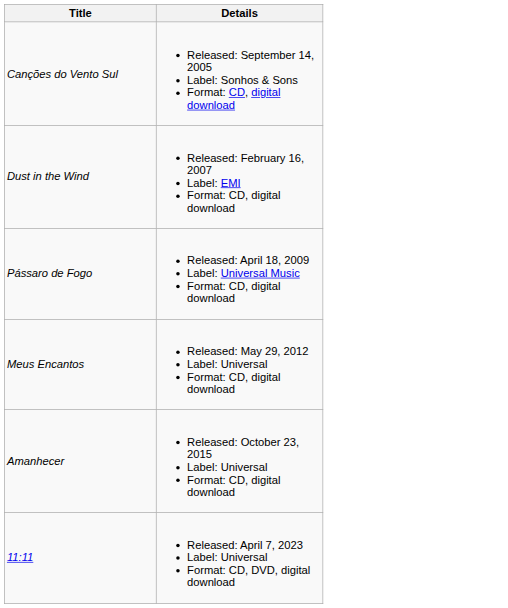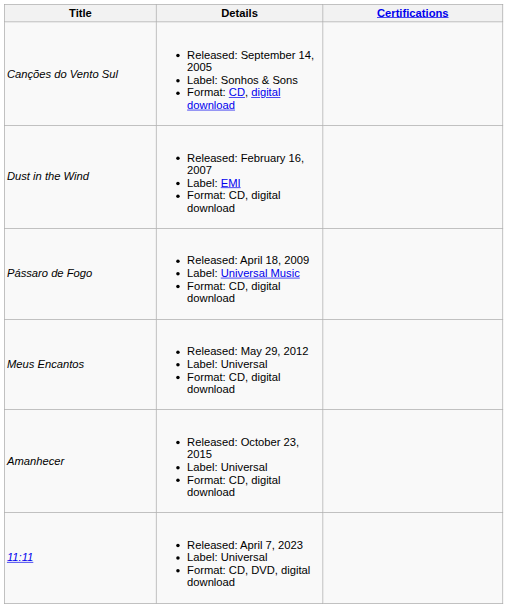+ column: Certifications
